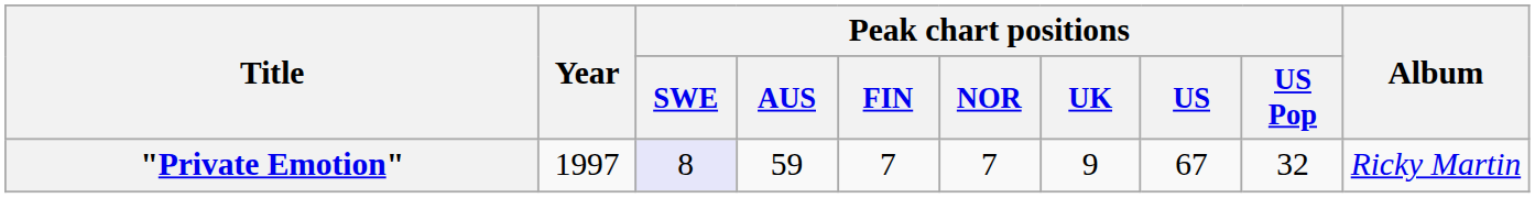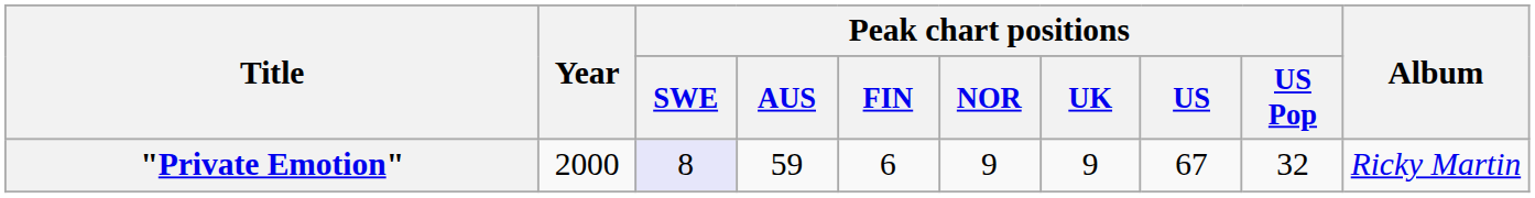"Private Emotion" | Year: 1997 -> 2000
"Private Emotion" | Peak chart positions / FIN: 7 -> 6
"Private Emotion" | Peak chart positions / NOR: 7 -> 9
